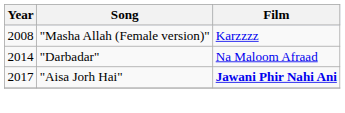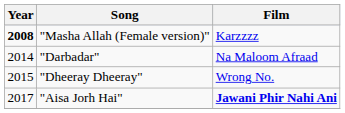"Masha Allah (Female version)" | Year: normal -> bold
+ row: 2015 | "Dheeray Dheeray" | Wrong No.
